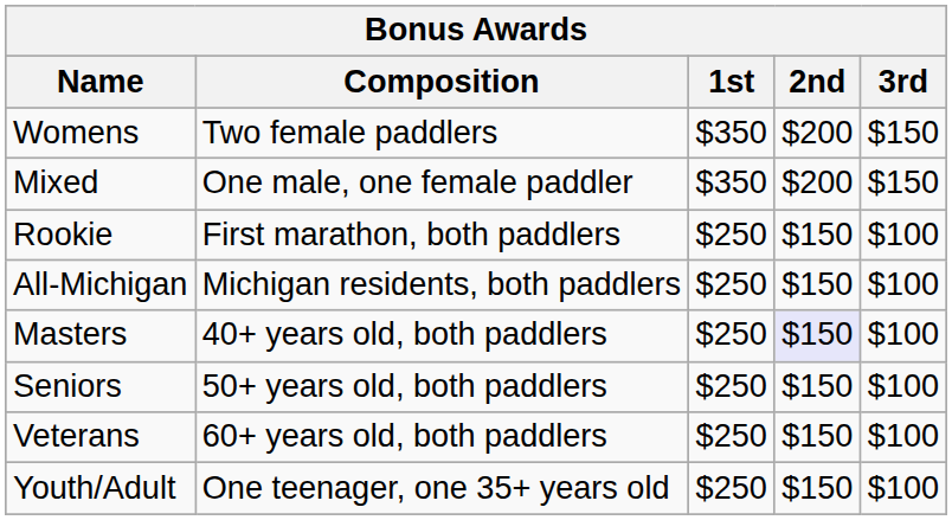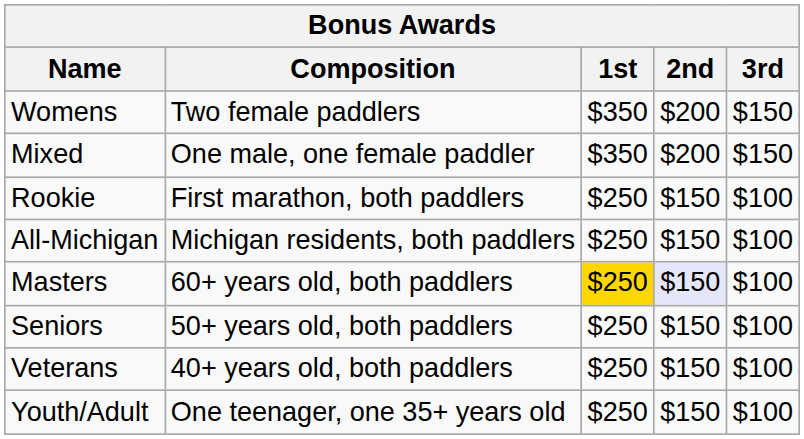Masters | Composition: 40+ years old, both paddlers -> 60+ years old, both paddlers
Masters | 1st: no background -> gold background
Veterans | Composition: 60+ years old, both paddlers -> 40+ years old, both paddlers
